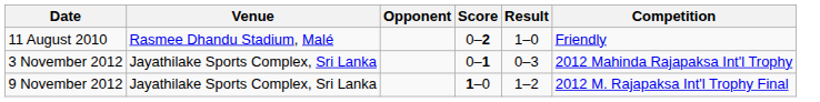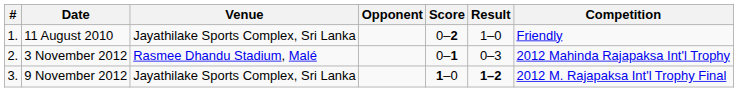+ column: # | 1. | 2. | 3.
11 August 2010 | Venue: Rasmee Dhandu Stadium, Malé -> Jayathilake Sports Complex, Sri Lanka
3 November 2012 | Venue: Jayathilake Sports Complex, Sri Lanka -> Rasmee Dhandu Stadium, Malé
9 November 2012 | Result: normal -> bold
